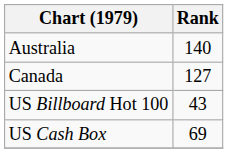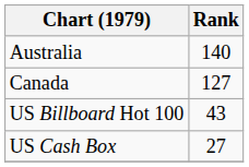US Cash Box | Rank: 69 -> 27
